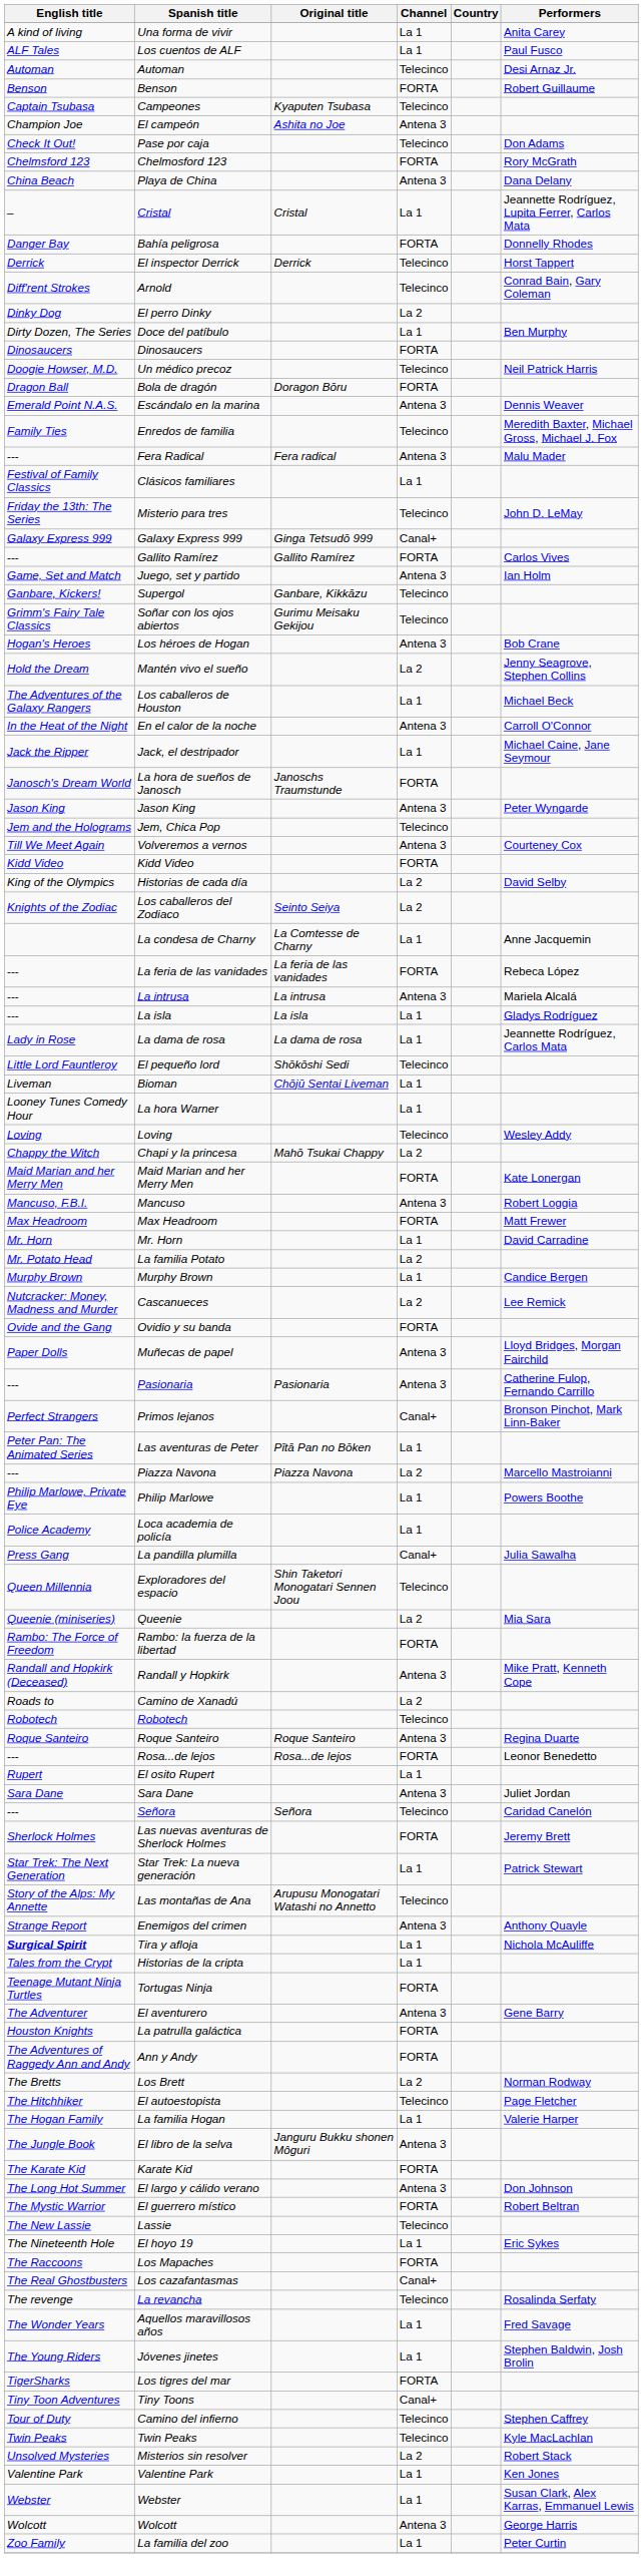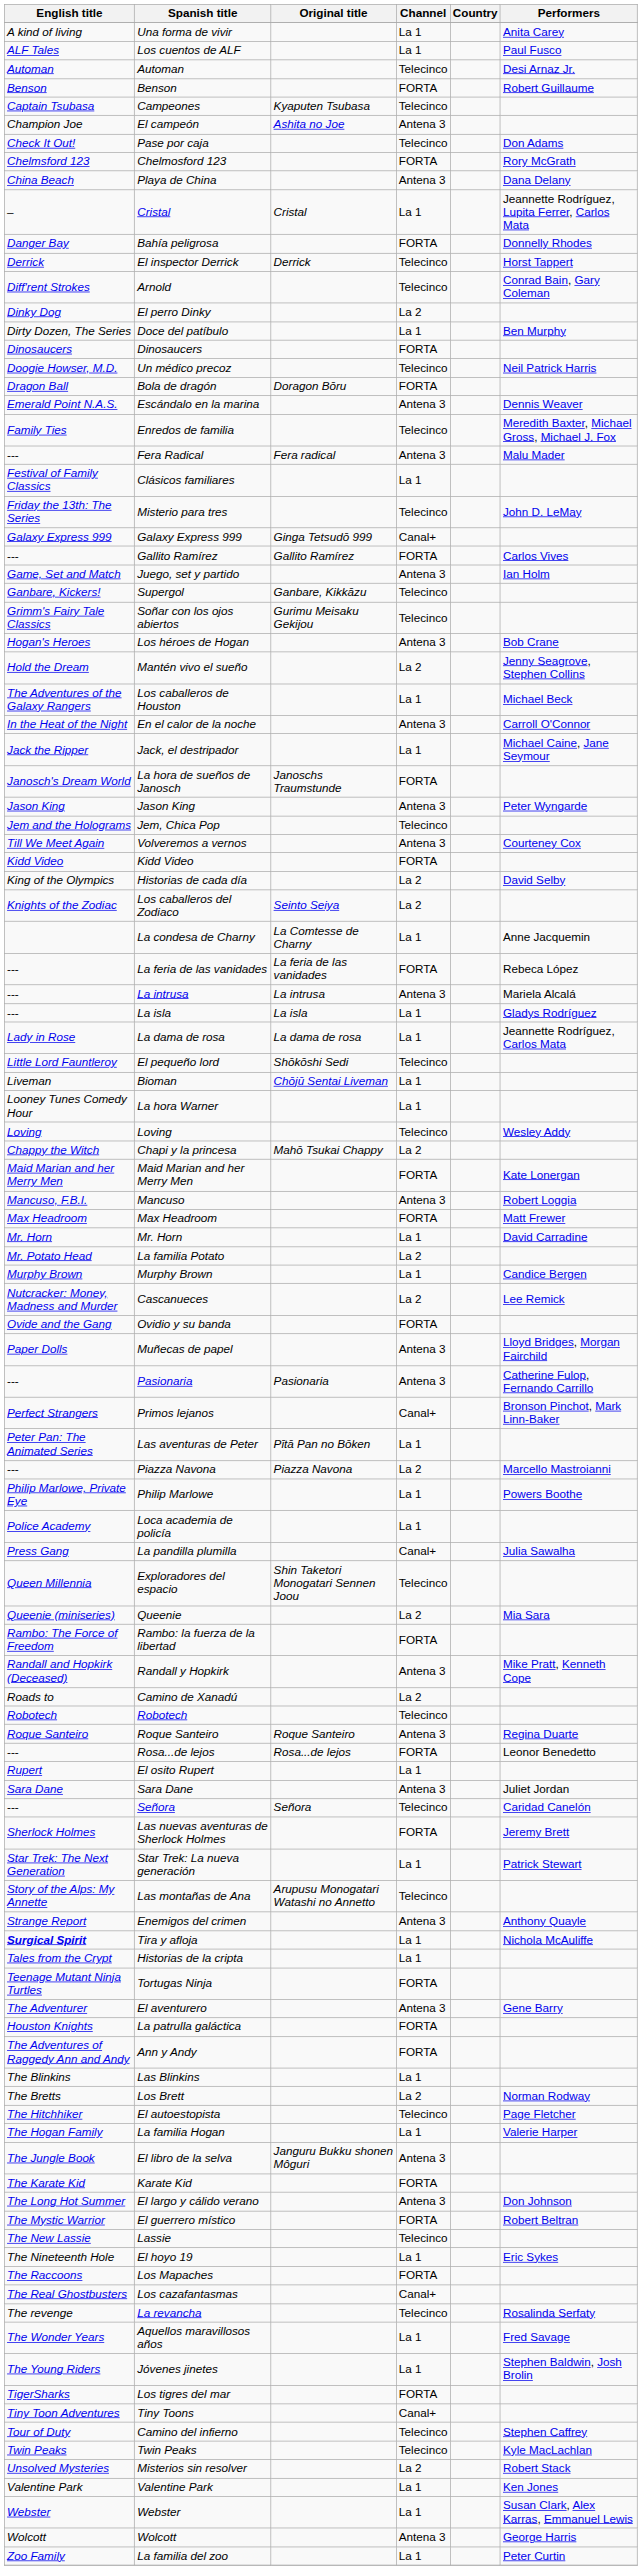+ row: The Blinkins | Las Blinkins | La 1
